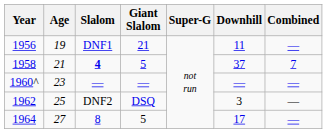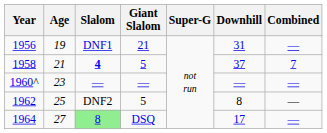1956 | Downhill: 11 -> 31
1962 | Giant Slalom: DSQ -> 5
1962 | Downhill: 3 -> 8
1964 | Slalom: no background -> lightgreen background
1964 | Giant Slalom: 5 -> DSQ
